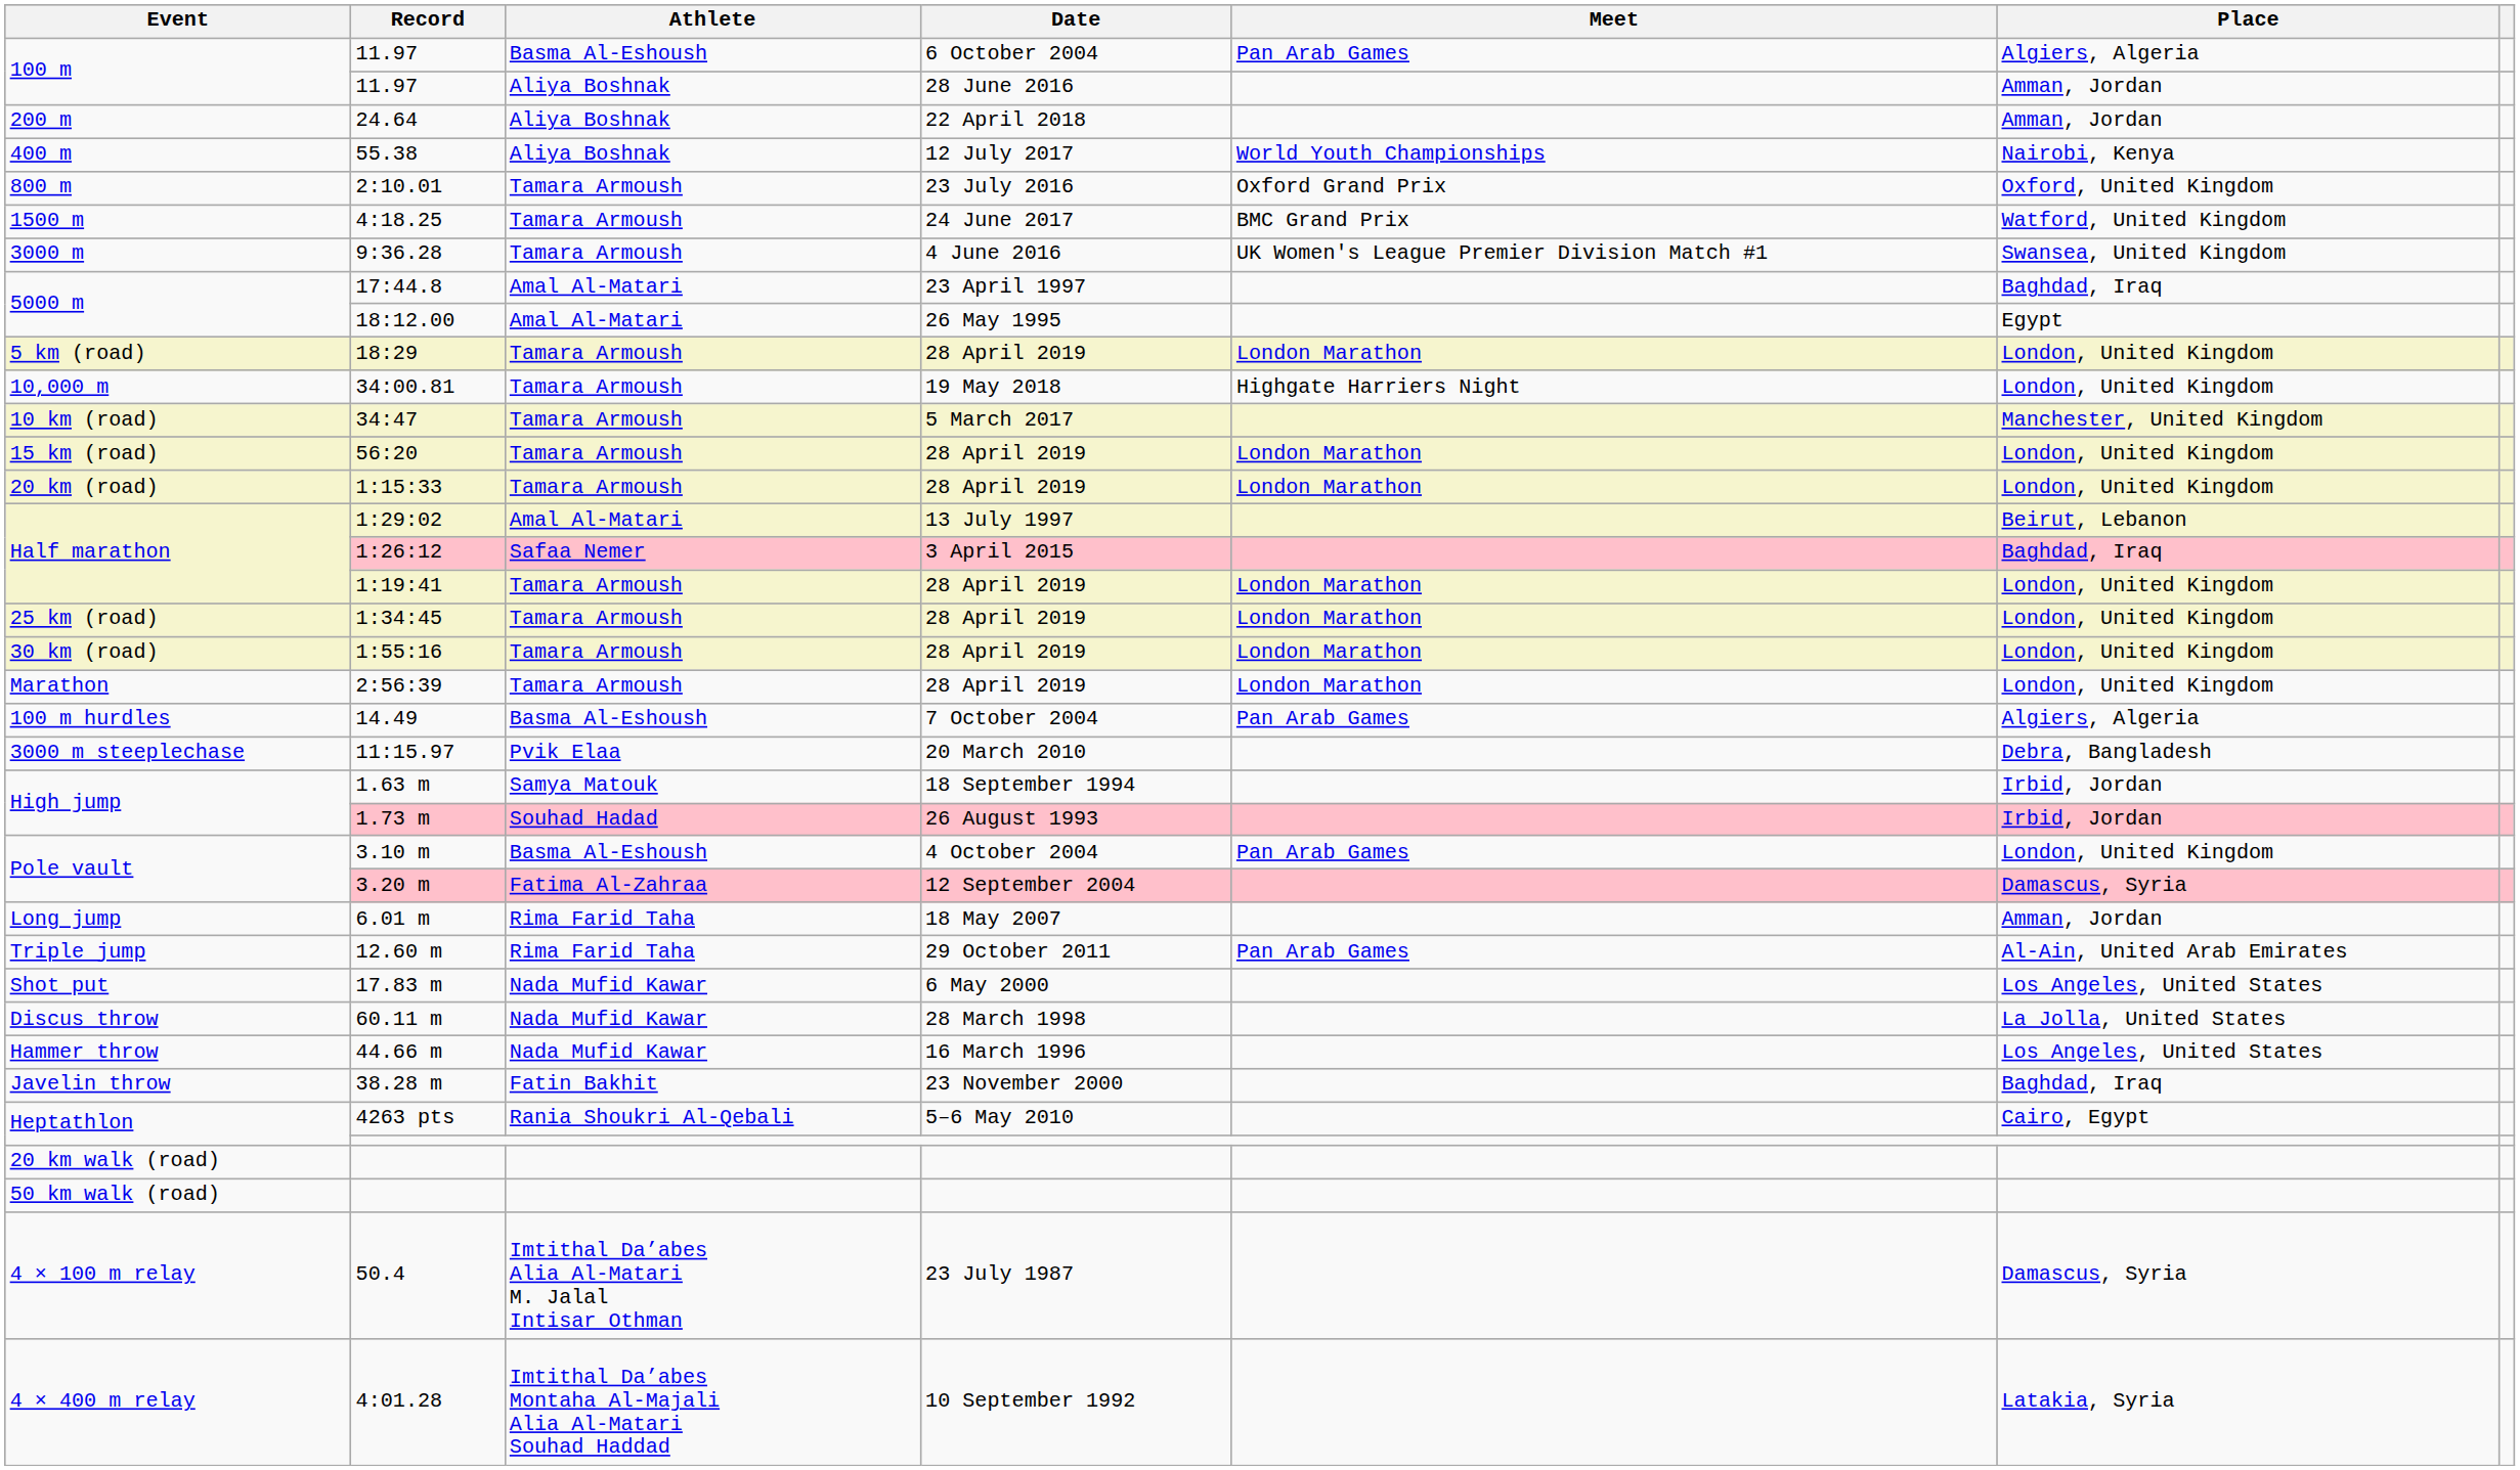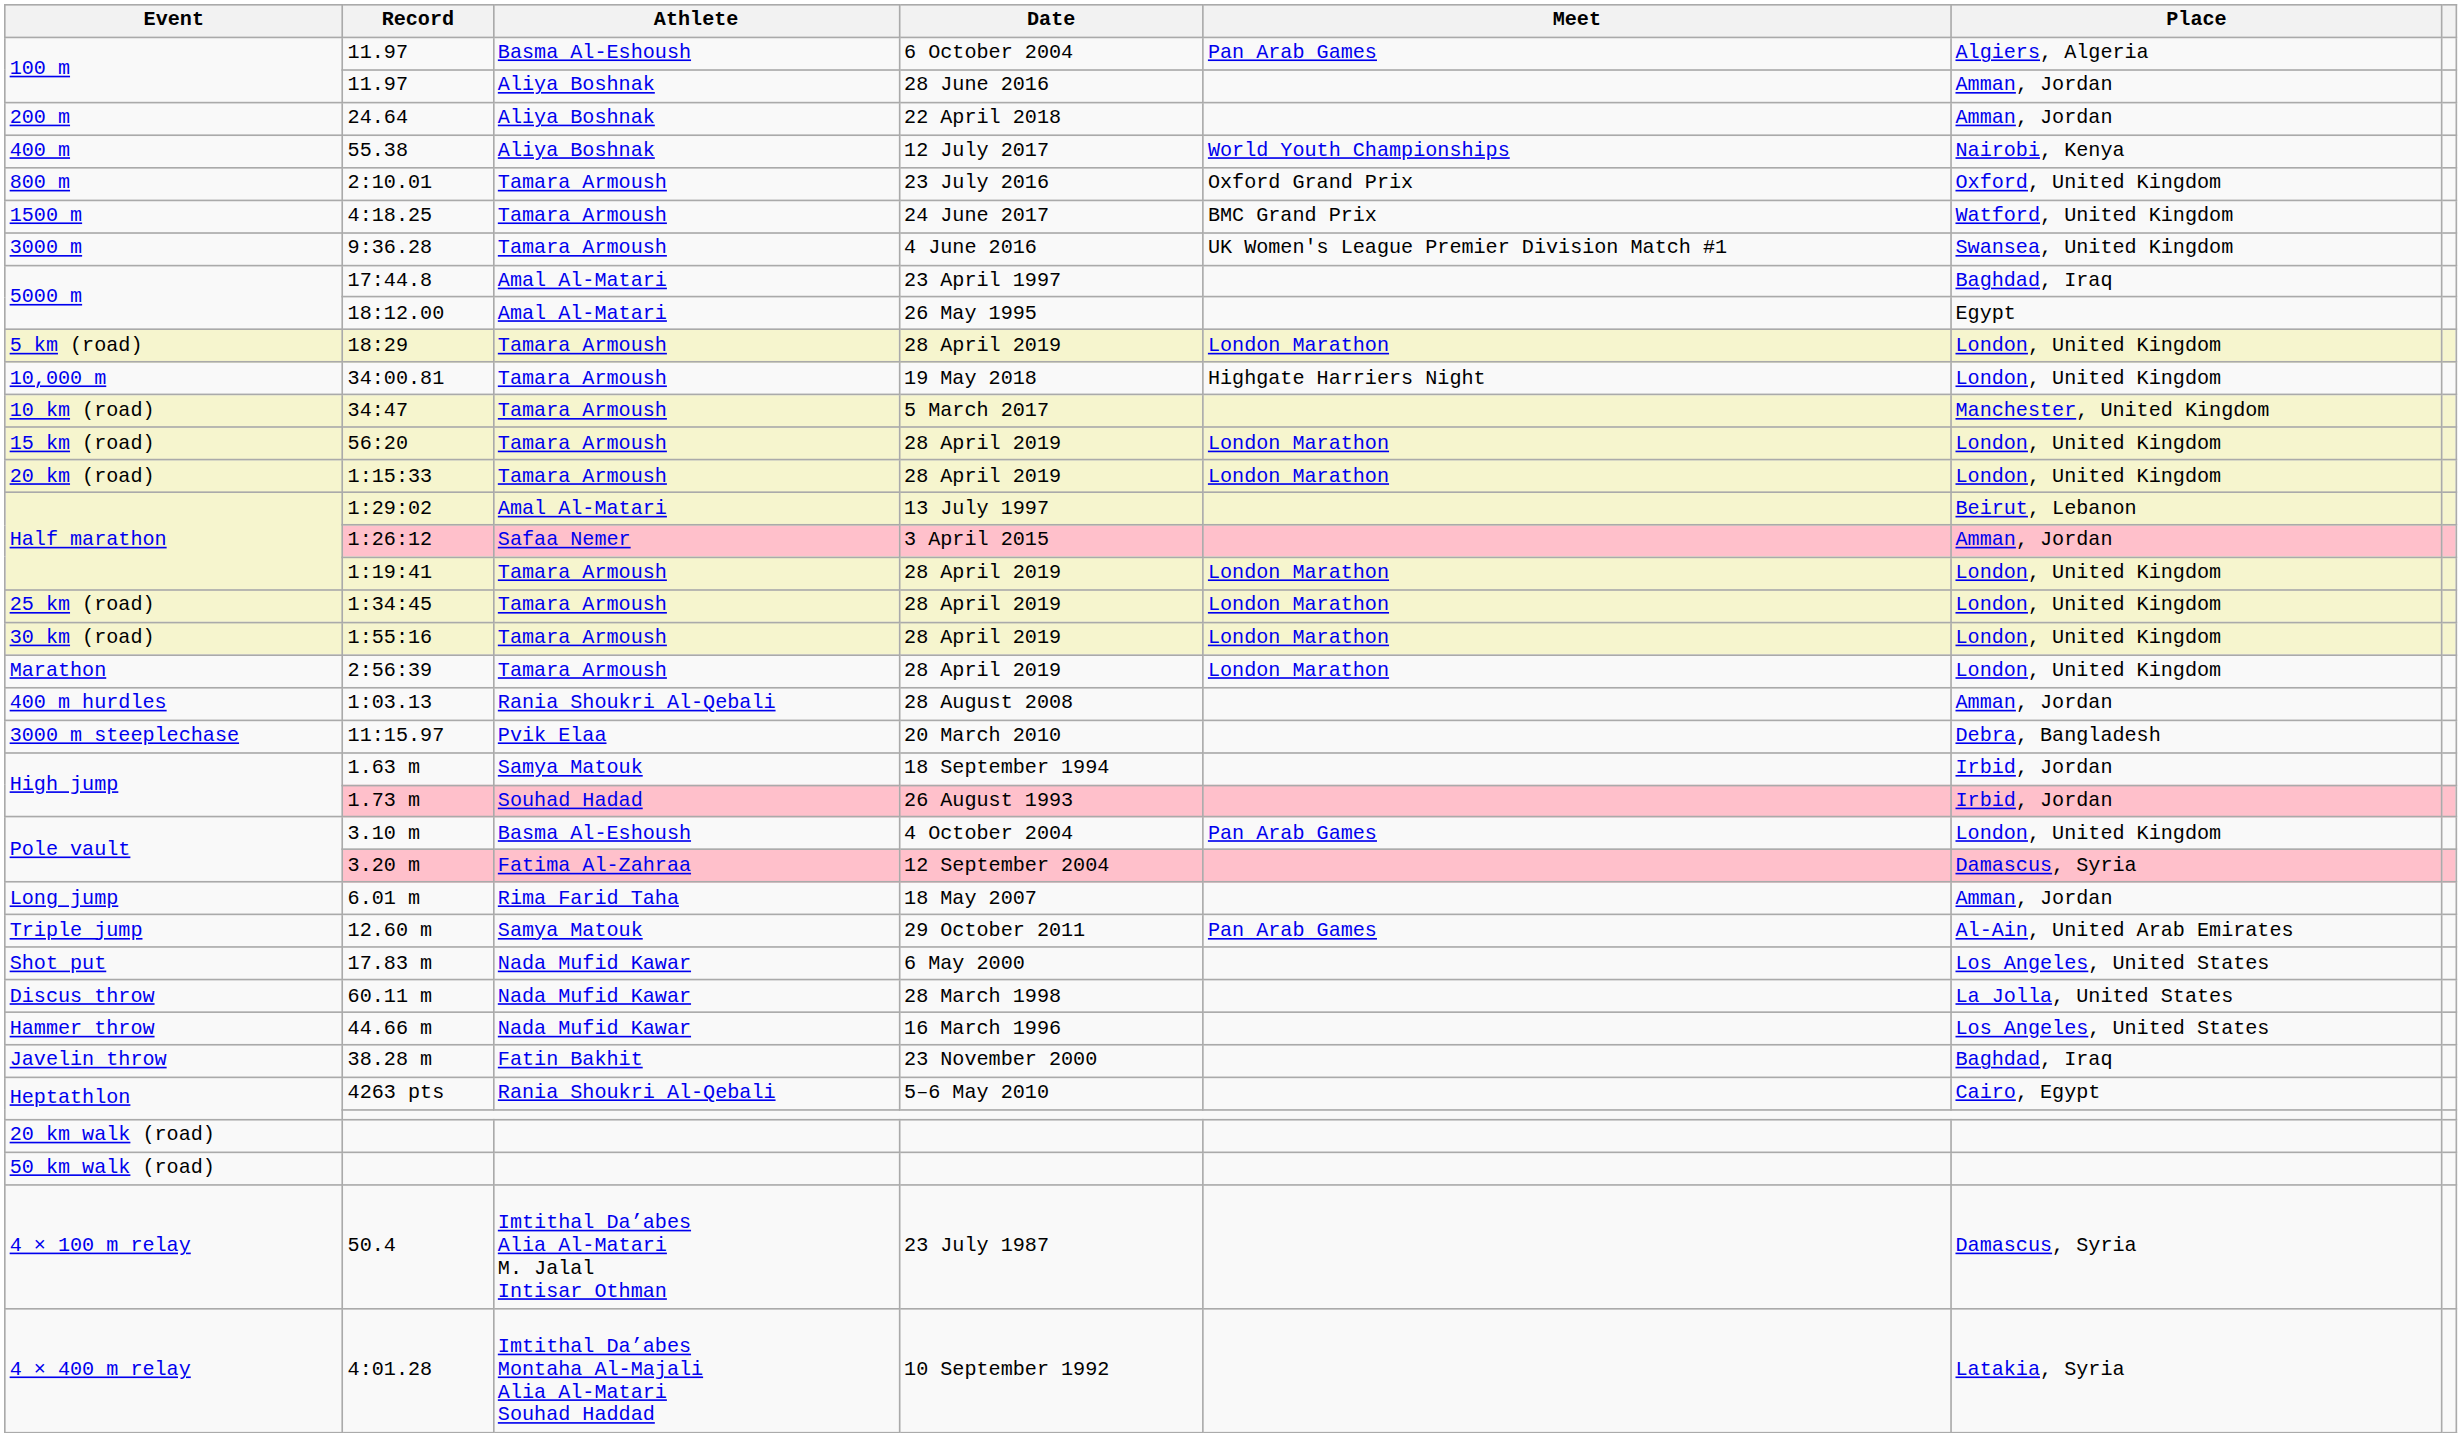1:26:12 | Place: Baghdad, Iraq -> Amman, Jordan
- row: 100 m hurdles | 14.49 | Basma Al-Eshoush | 7 October 2004 | Pan Arab Games | Algiers, Algeria
+ row: 400 m hurdles | 1:03.13 | Rania Shoukri Al-Qebali | 28 August 2008 | Amman, Jordan
12.60 m | Athlete: Rima Farid Taha -> Samya Matouk
